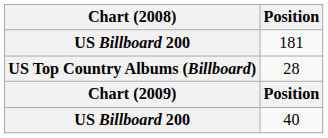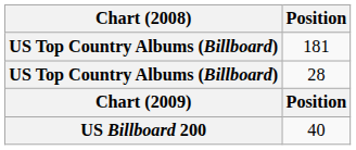181 | Chart (2008): US Billboard 200 -> US Top Country Albums (Billboard)
